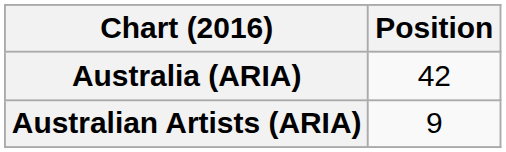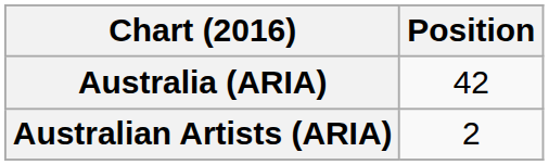Australian Artists (ARIA) | Position: 9 -> 2
